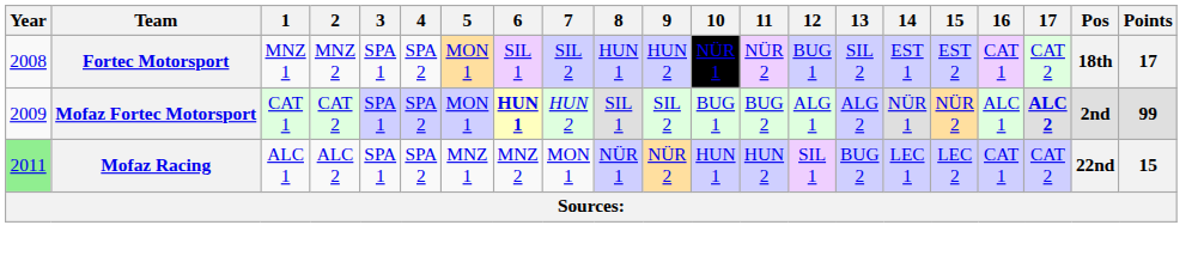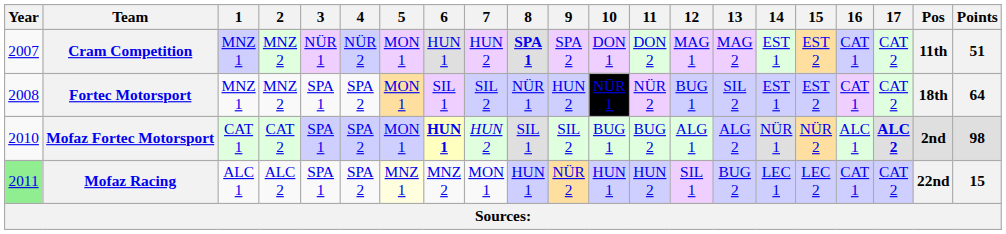+ row: 2007 | Cram Competition | MNZ 1 | MNZ 2 | NÜR 1 | NÜR 2 | MON 1 | HUN 1 | HUN 2 | SPA 1 | SPA 2 | DON 1 | DON 2 | MAG 1 | MAG 2 | EST 1 | EST 2 | CAT 1 | CAT 2 | 11th | 51
Fortec Motorsport | 8: HUN 1 -> NÜR 1
Fortec Motorsport | Points: 17 -> 64
Mofaz Fortec Motorsport | Year: 2009 -> 2010
Mofaz Fortec Motorsport | Points: 99 -> 98
Mofaz Racing | 5: no background -> lightyellow background
Mofaz Racing | 8: NÜR 1 -> HUN 1
